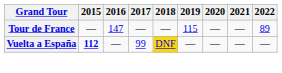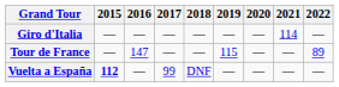+ row: Giro d'Italia | — | — | — | — | — | — | 114 | —
Vuelta a España | 2018: gold background -> no background
